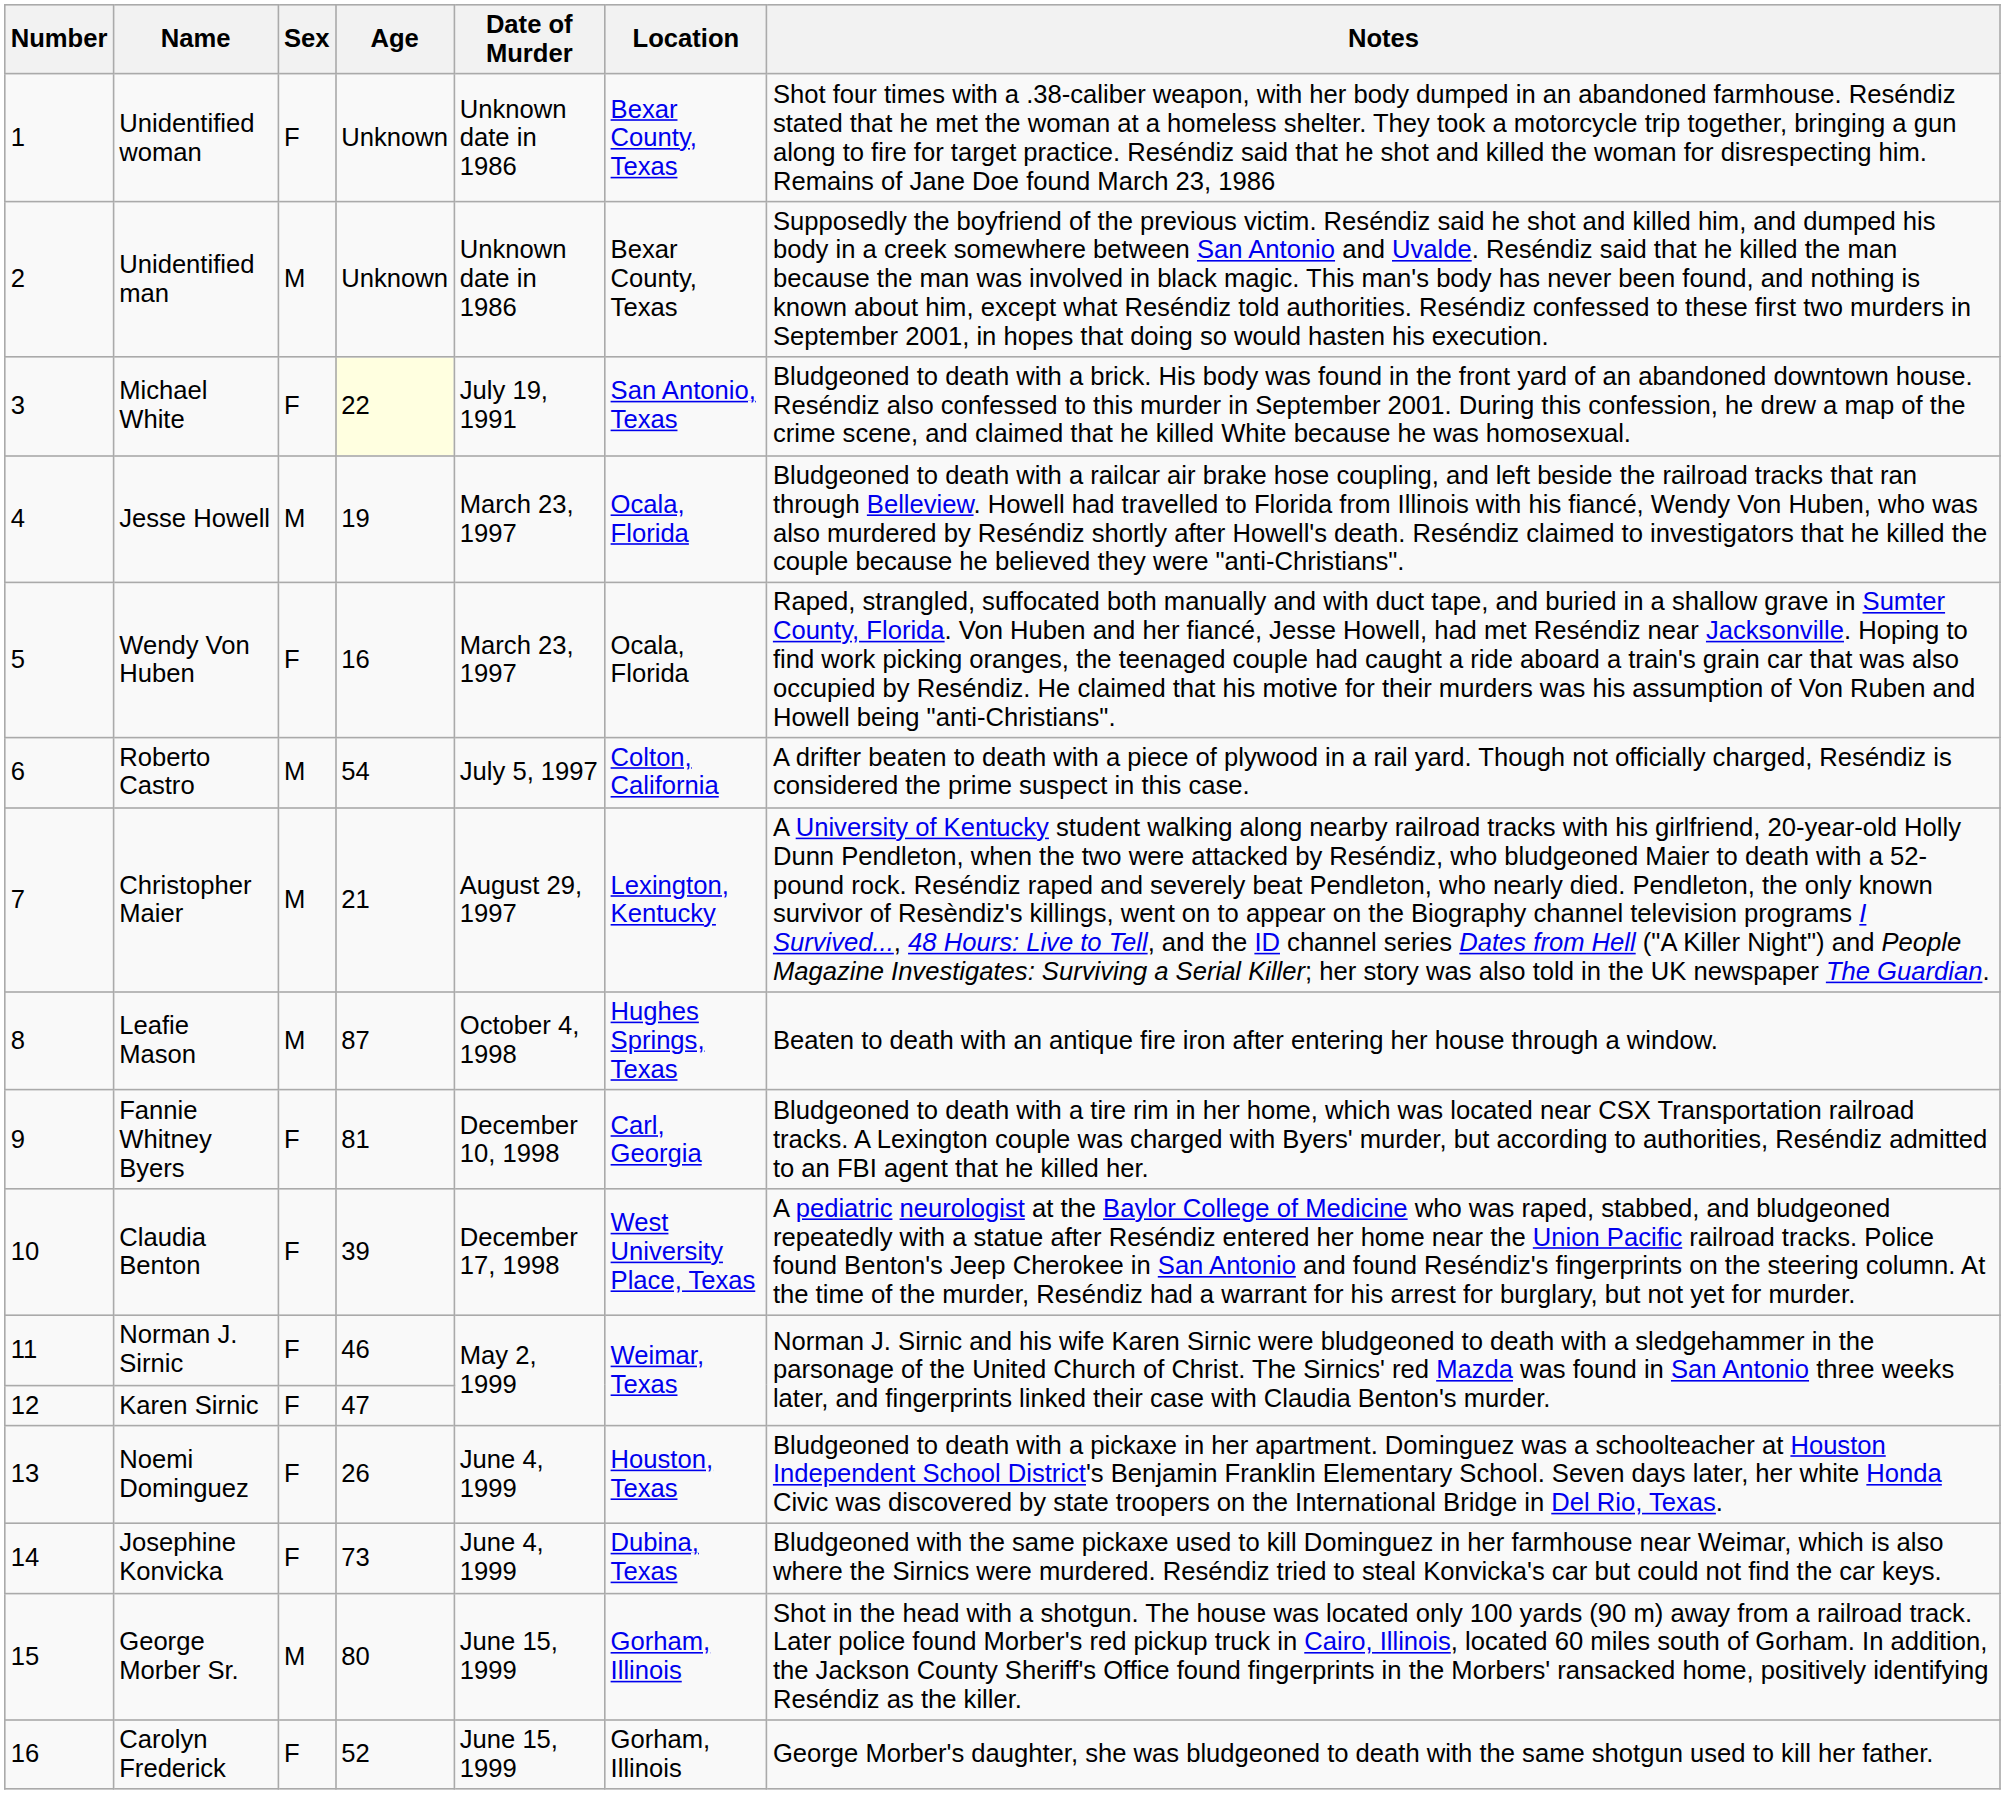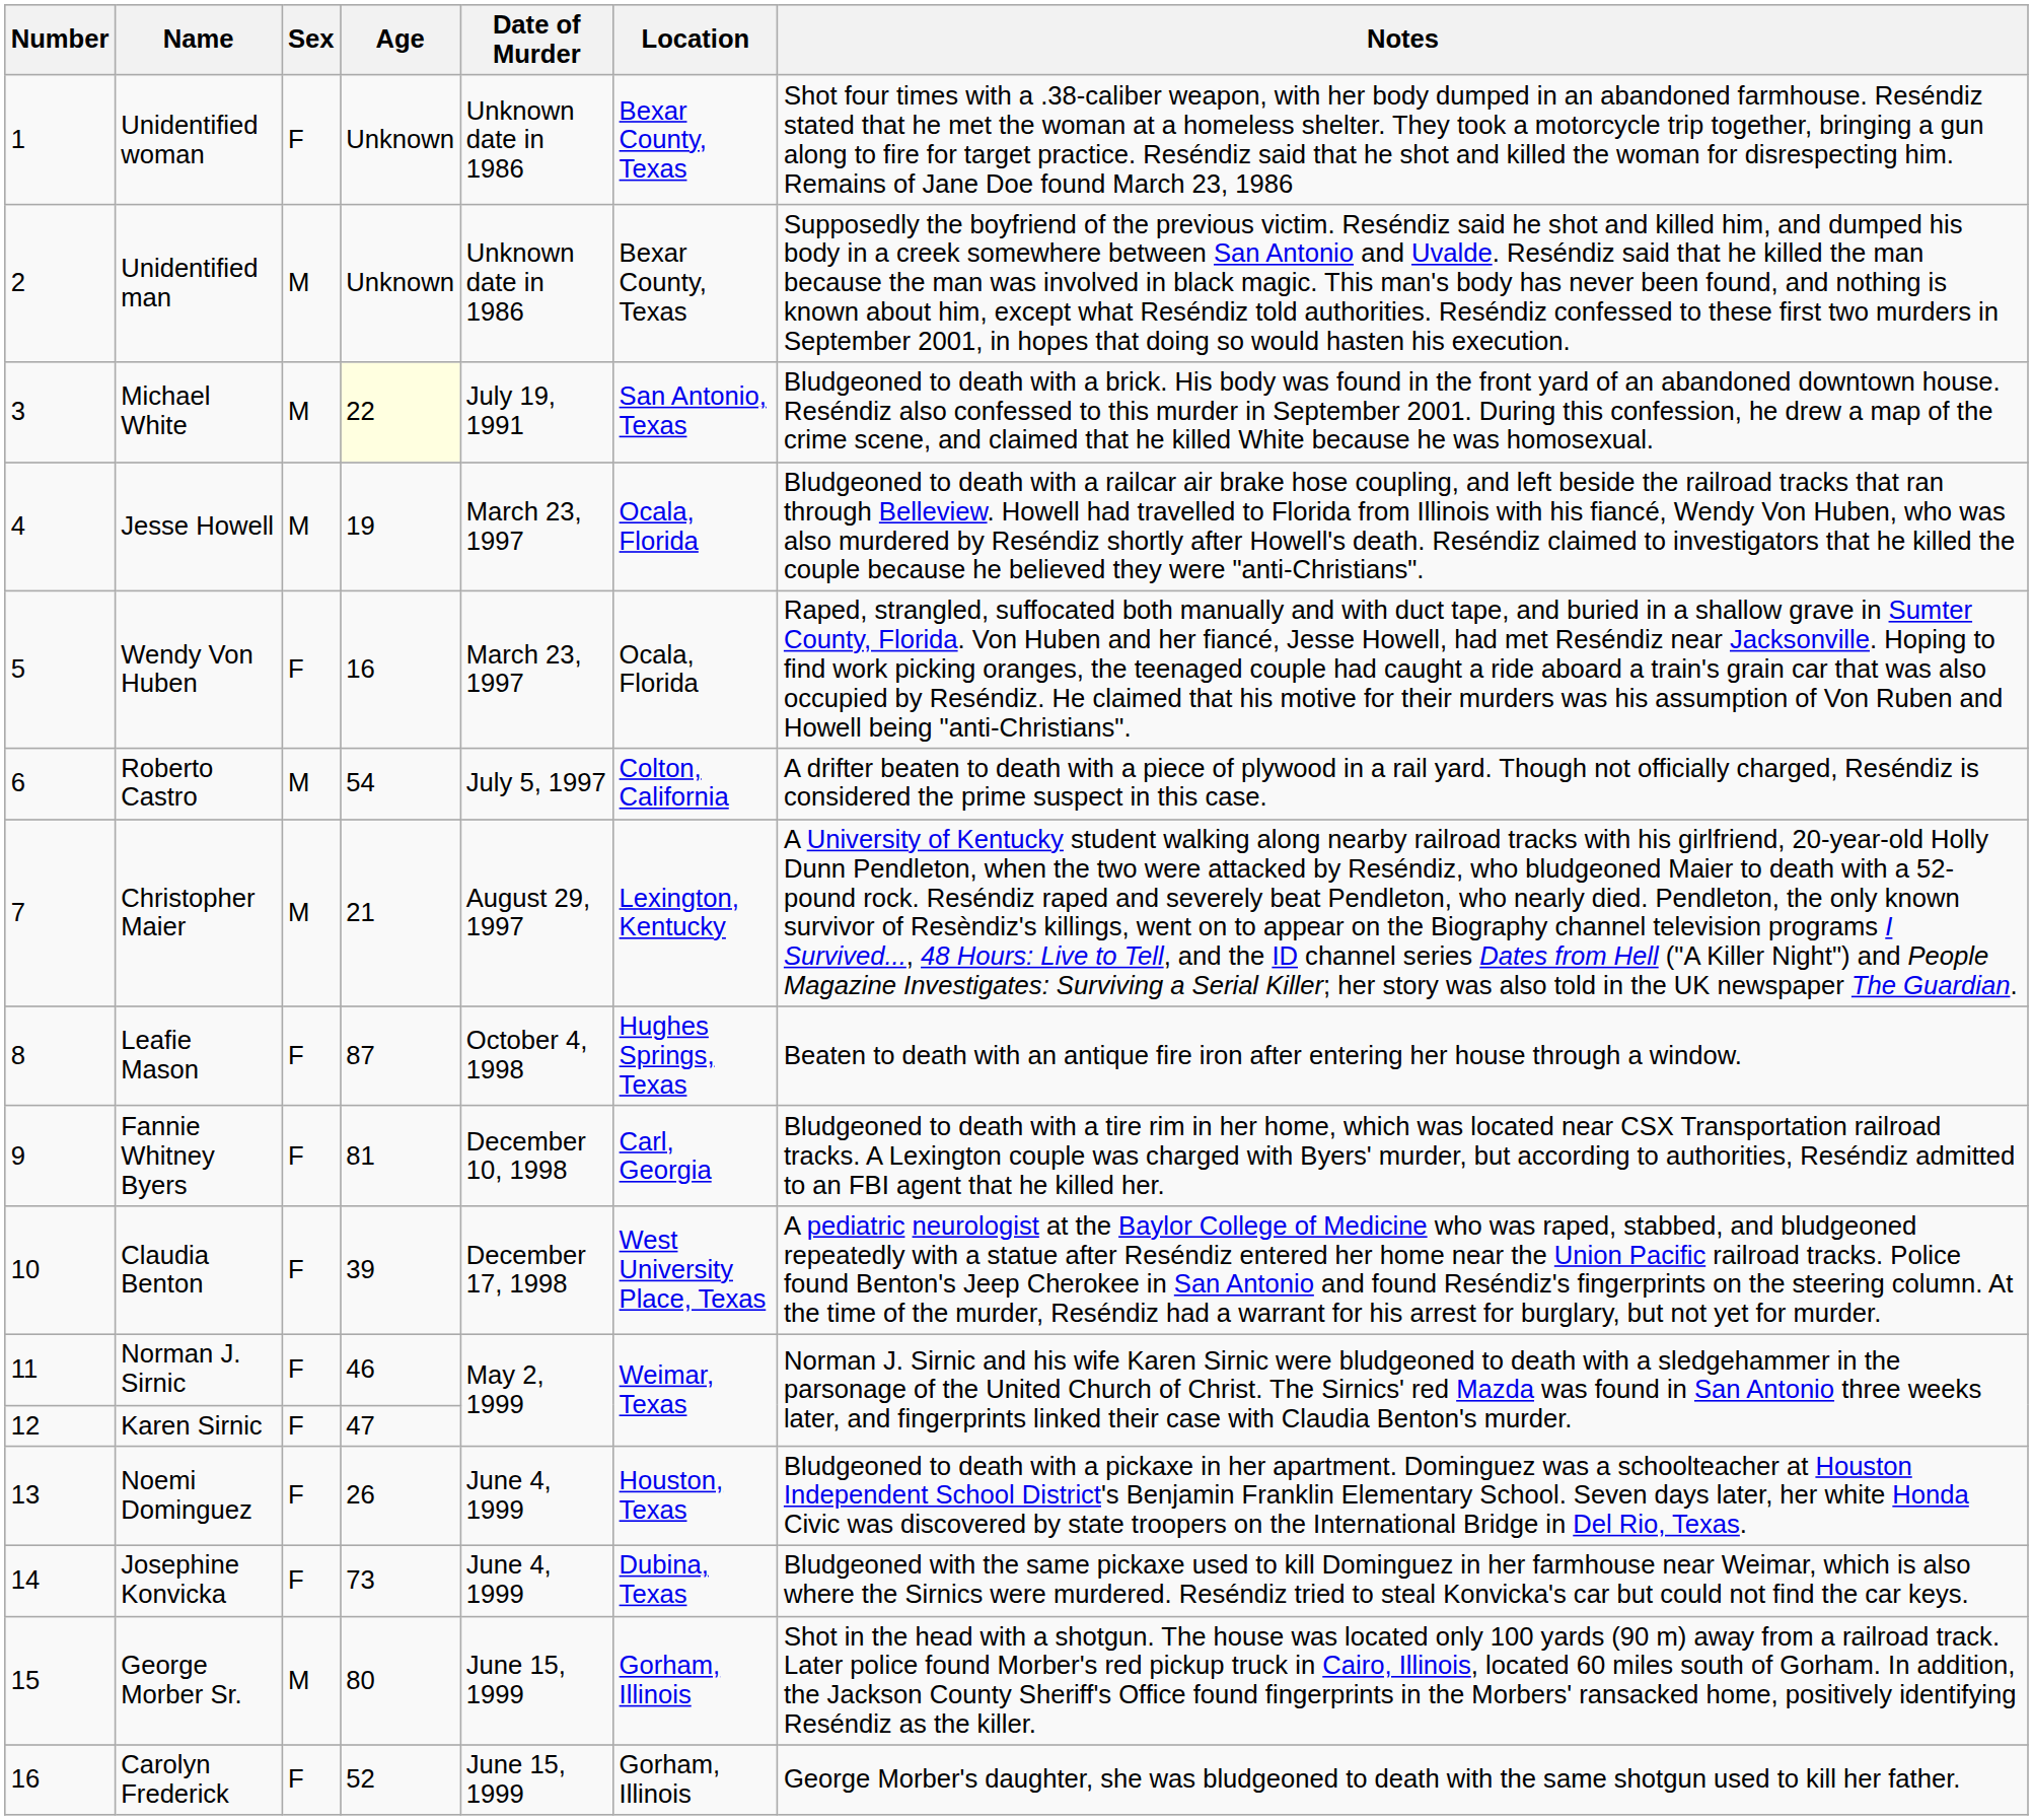Michael White | Sex: F -> M
Leafie Mason | Sex: M -> F
